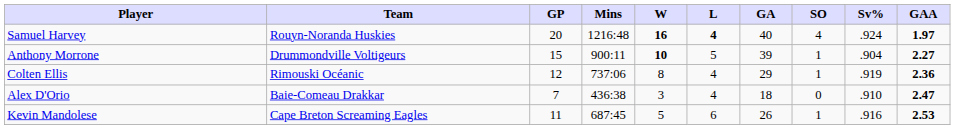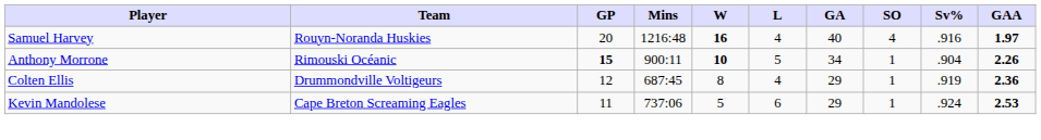Samuel Harvey | L: bold -> normal
Samuel Harvey | Sv%: .924 -> .916
Anthony Morrone | Team: Drummondville Voltigeurs -> Rimouski Océanic
Anthony Morrone | GP: normal -> bold
Anthony Morrone | GA: 39 -> 34
Anthony Morrone | GAA: 2.27 -> 2.26
Colten Ellis | Team: Rimouski Océanic -> Drummondville Voltigeurs
Colten Ellis | Mins: 737:06 -> 687:45
- row: Alex D'Orio | Baie-Comeau Drakkar | 7 | 436:38 | 3 | 4 | 18 | 0 | .910 | 2.47
Kevin Mandolese | Mins: 687:45 -> 737:06
Kevin Mandolese | GA: 26 -> 29
Kevin Mandolese | Sv%: .916 -> .924
